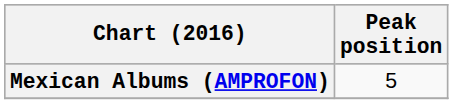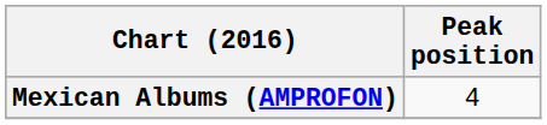Mexican Albums (AMPROFON) | Peak position: 5 -> 4
